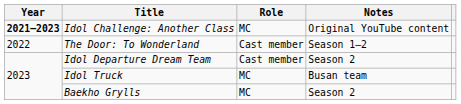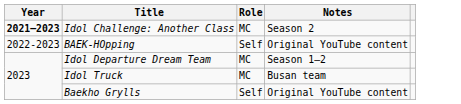Idol Challenge: Another Class | Notes: Original YouTube content -> Season 2
- row: 2022 | The Door: To Wonderland | Cast member | Season 1–2
+ row: 2022-2023 | BAEK-HOpping | Self | Original YouTube content
Idol Departure Dream Team | Role: Cast member -> MC
Idol Departure Dream Team | Notes: Season 2 -> Season 1–2
Baekho Grylls | Role: MC -> Self
Baekho Grylls | Notes: Season 2 -> Original YouTube content
